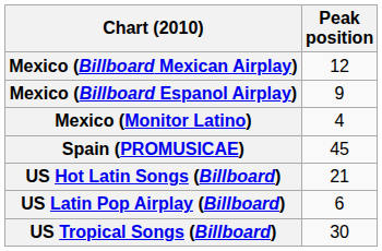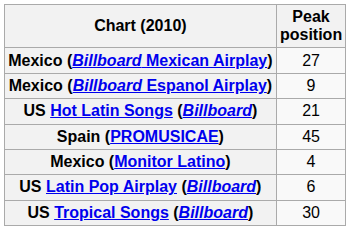Mexico (Billboard Mexican Airplay) | Peak position: 12 -> 27
rows swapped: Mexico (Monitor Latino) <-> US Hot Latin Songs (Billboard)
